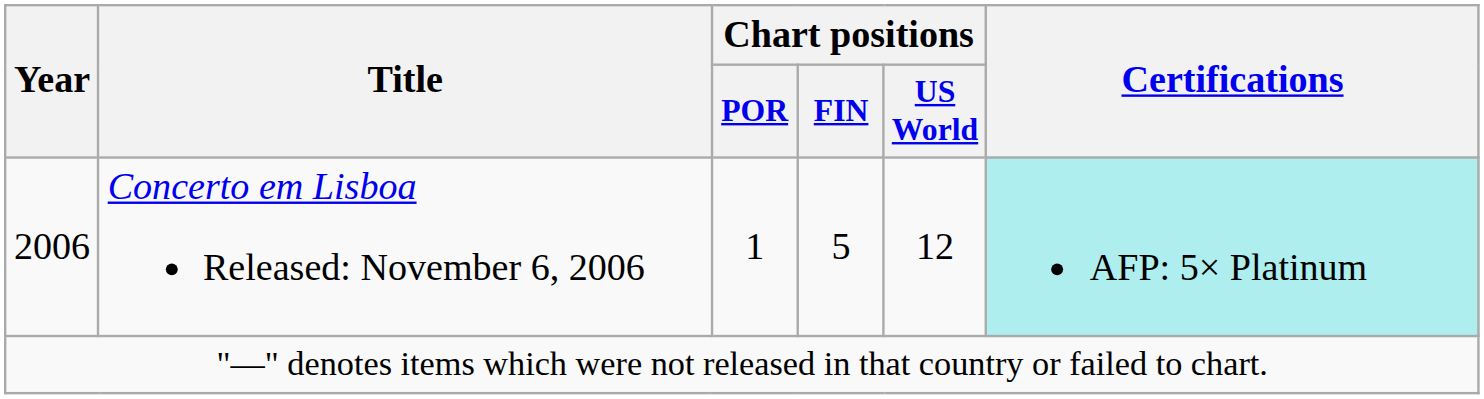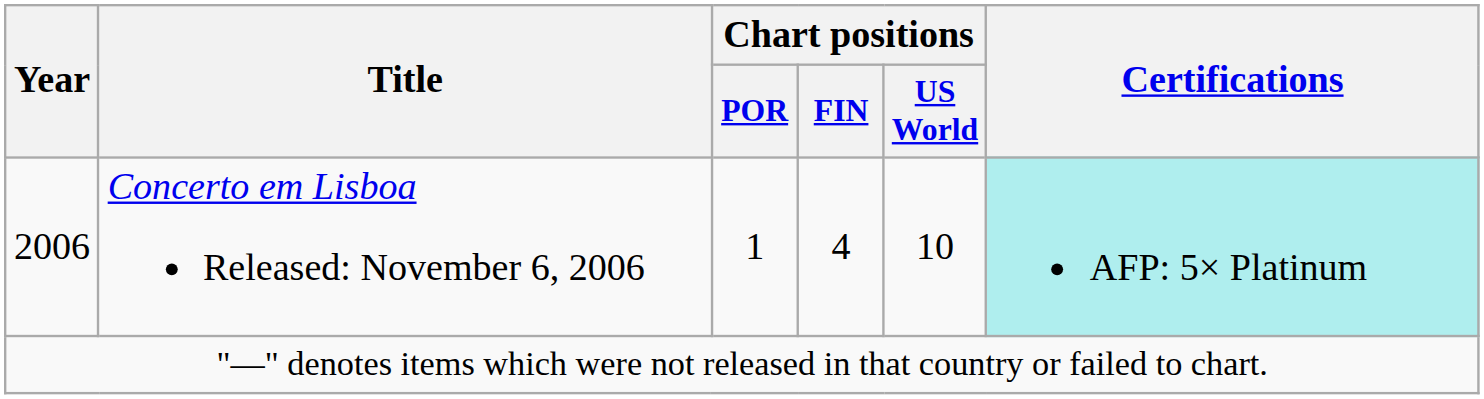2006 | Chart positions / FIN: 5 -> 4
2006 | Chart positions / US World: 12 -> 10
